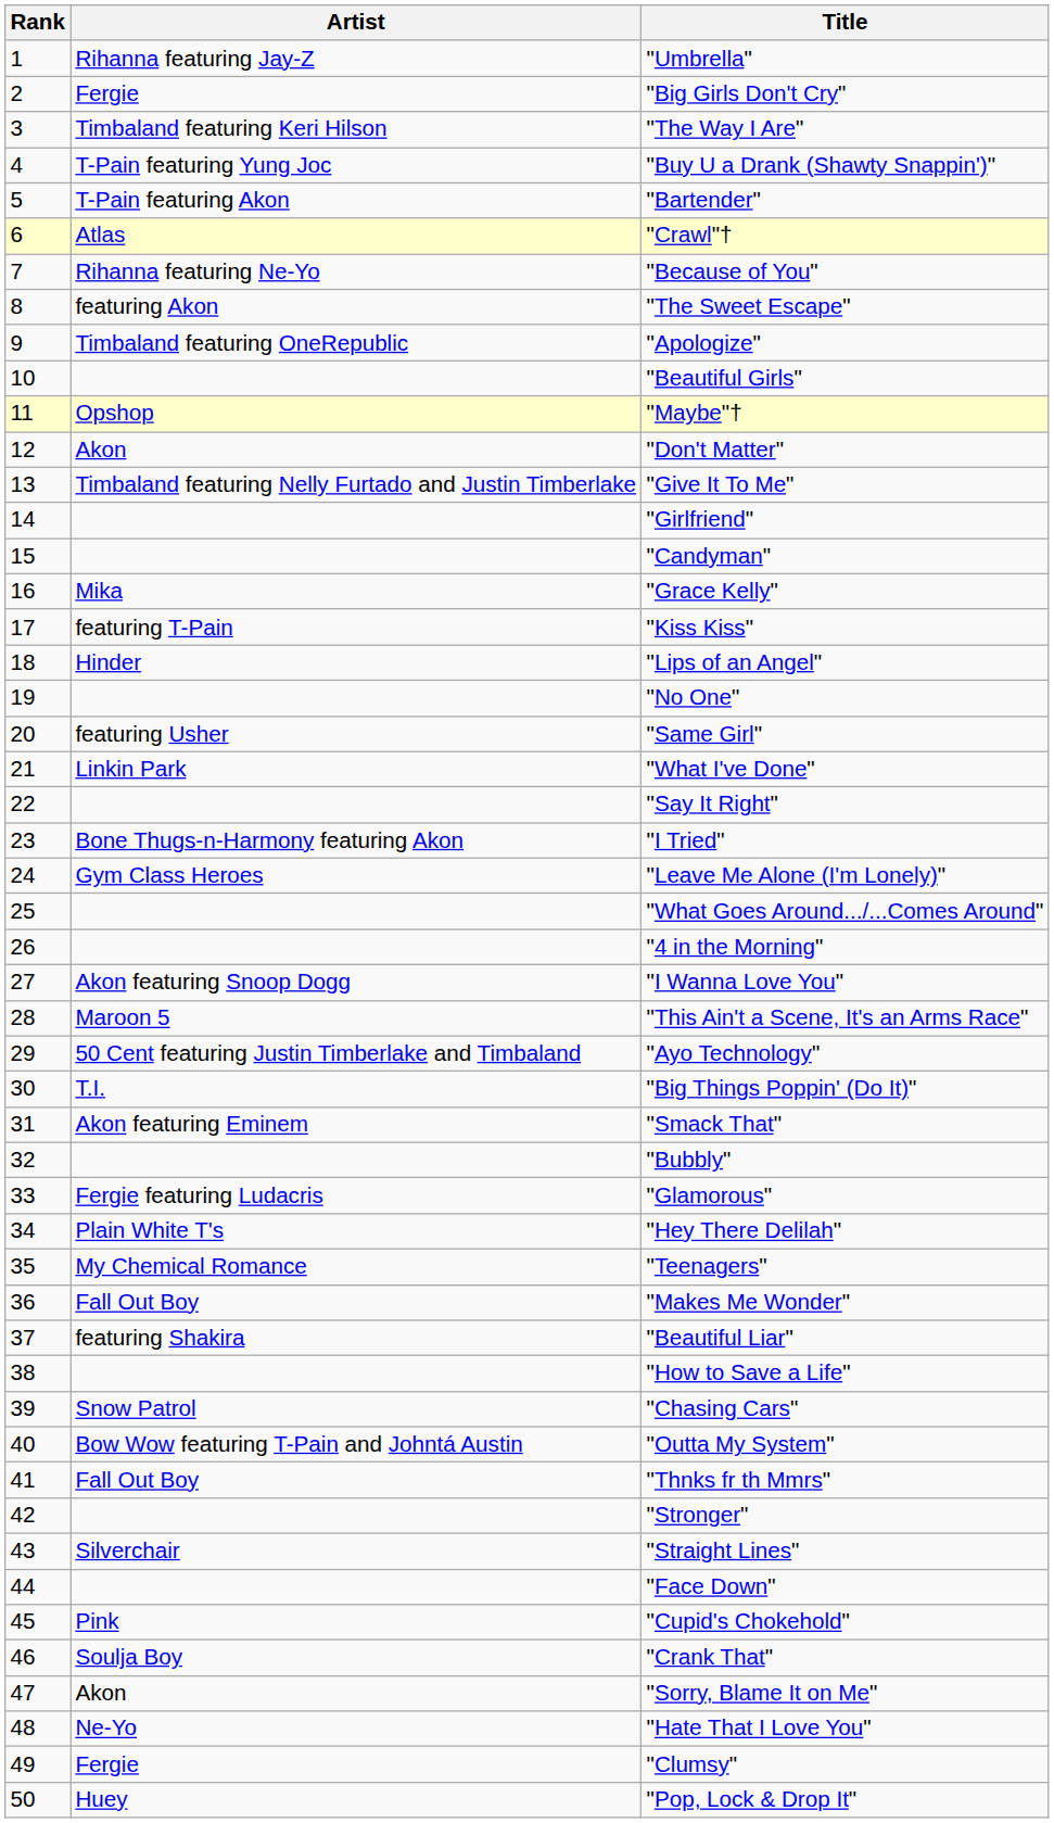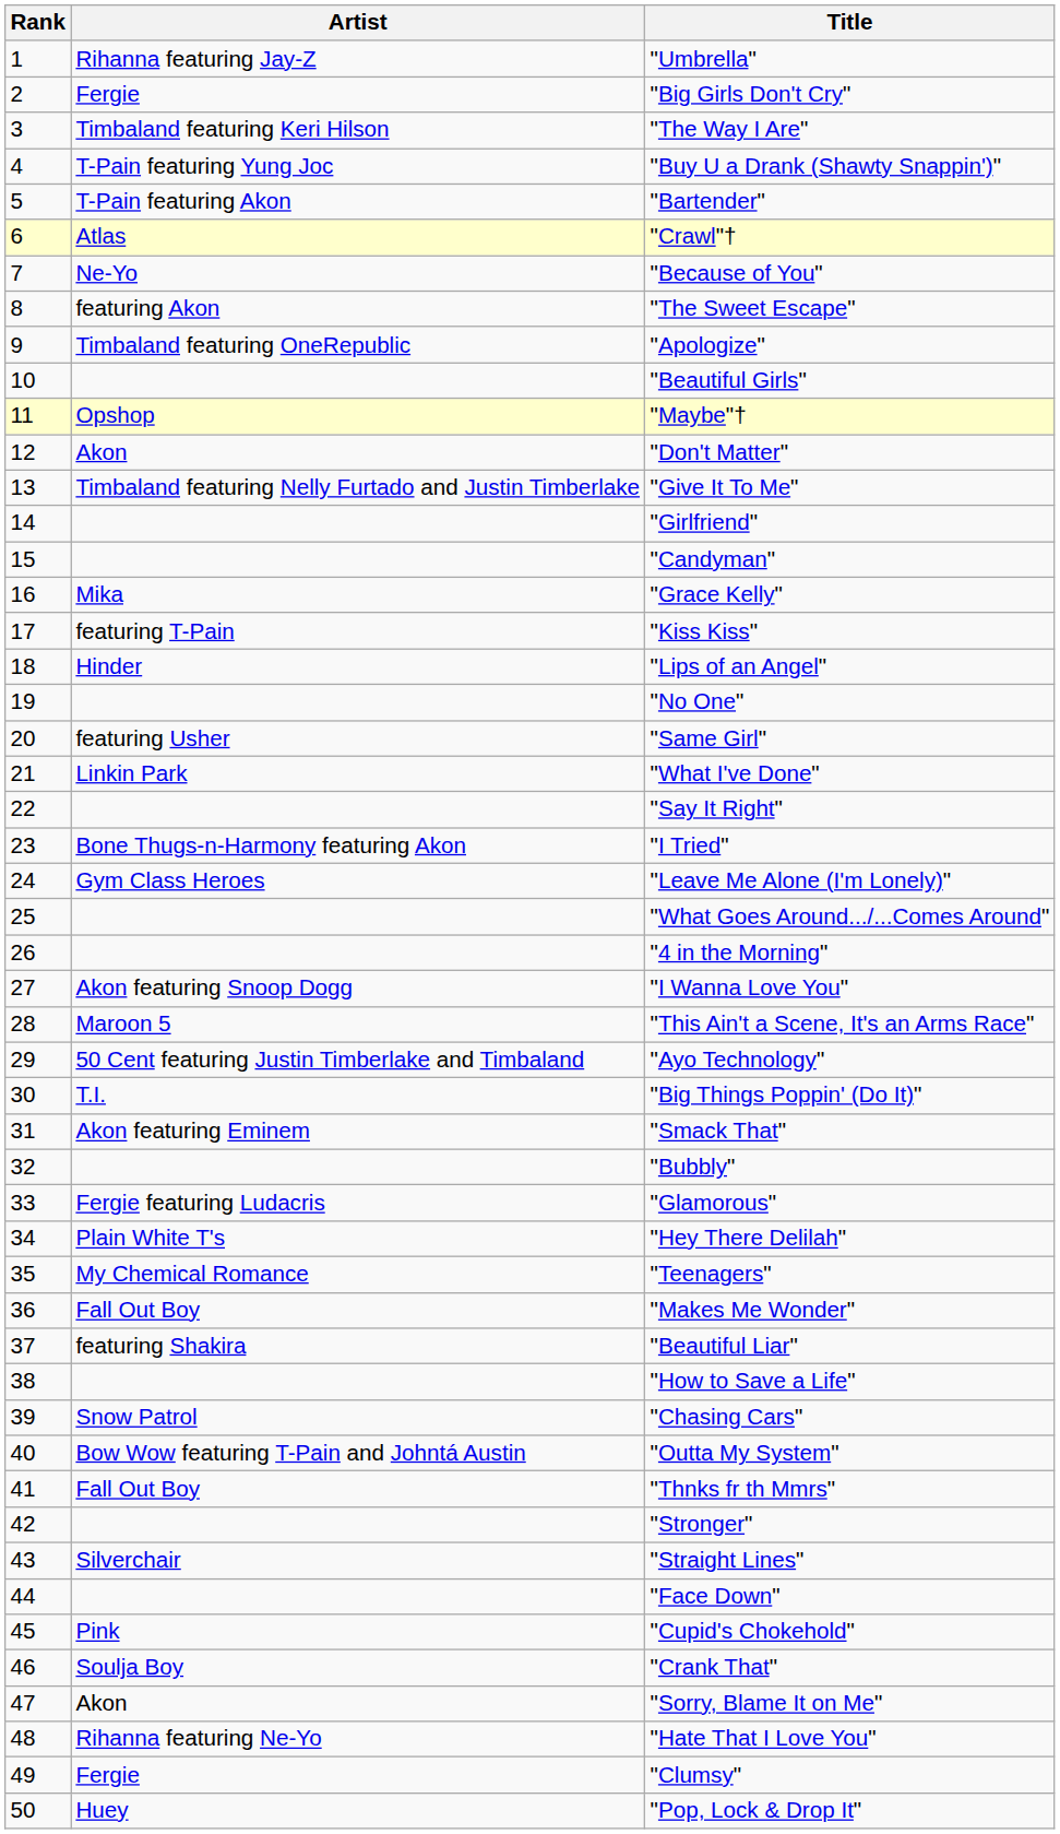"Because of You" | Artist: Rihanna featuring Ne-Yo -> Ne-Yo
"Hate That I Love You" | Artist: Ne-Yo -> Rihanna featuring Ne-Yo
